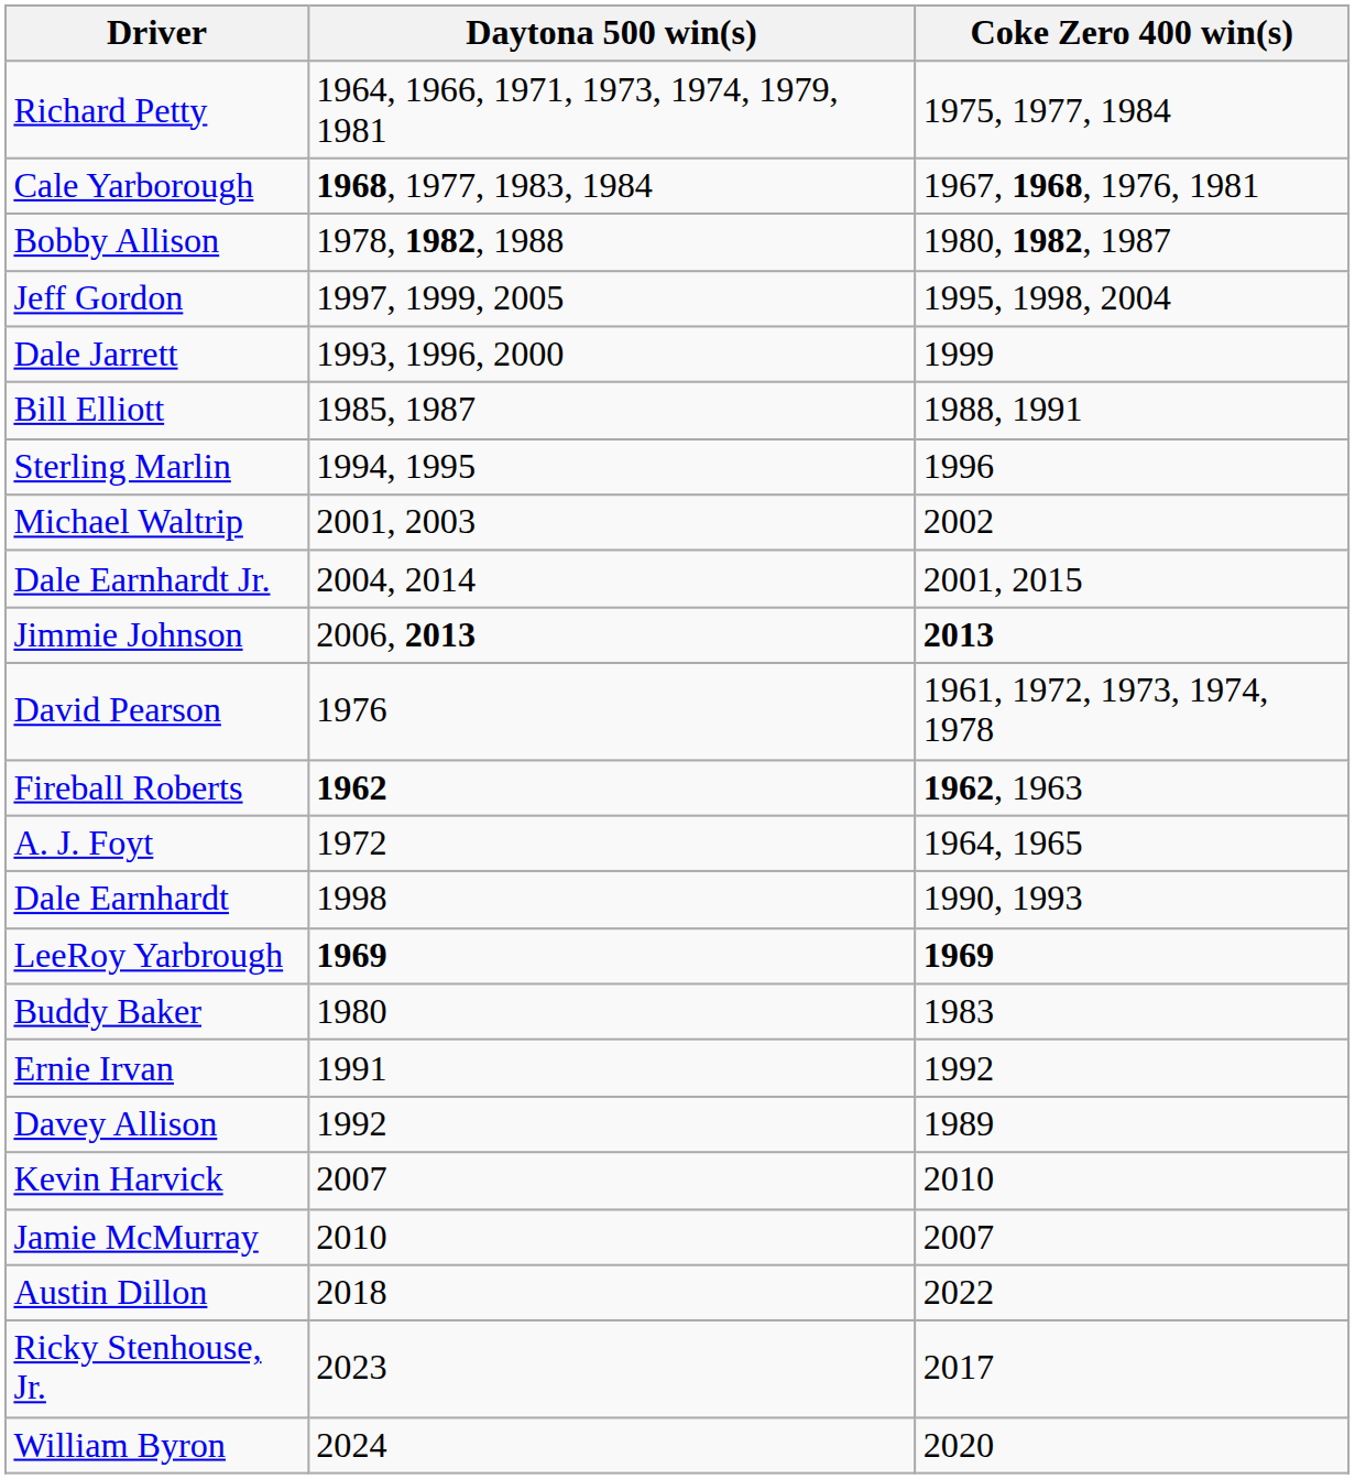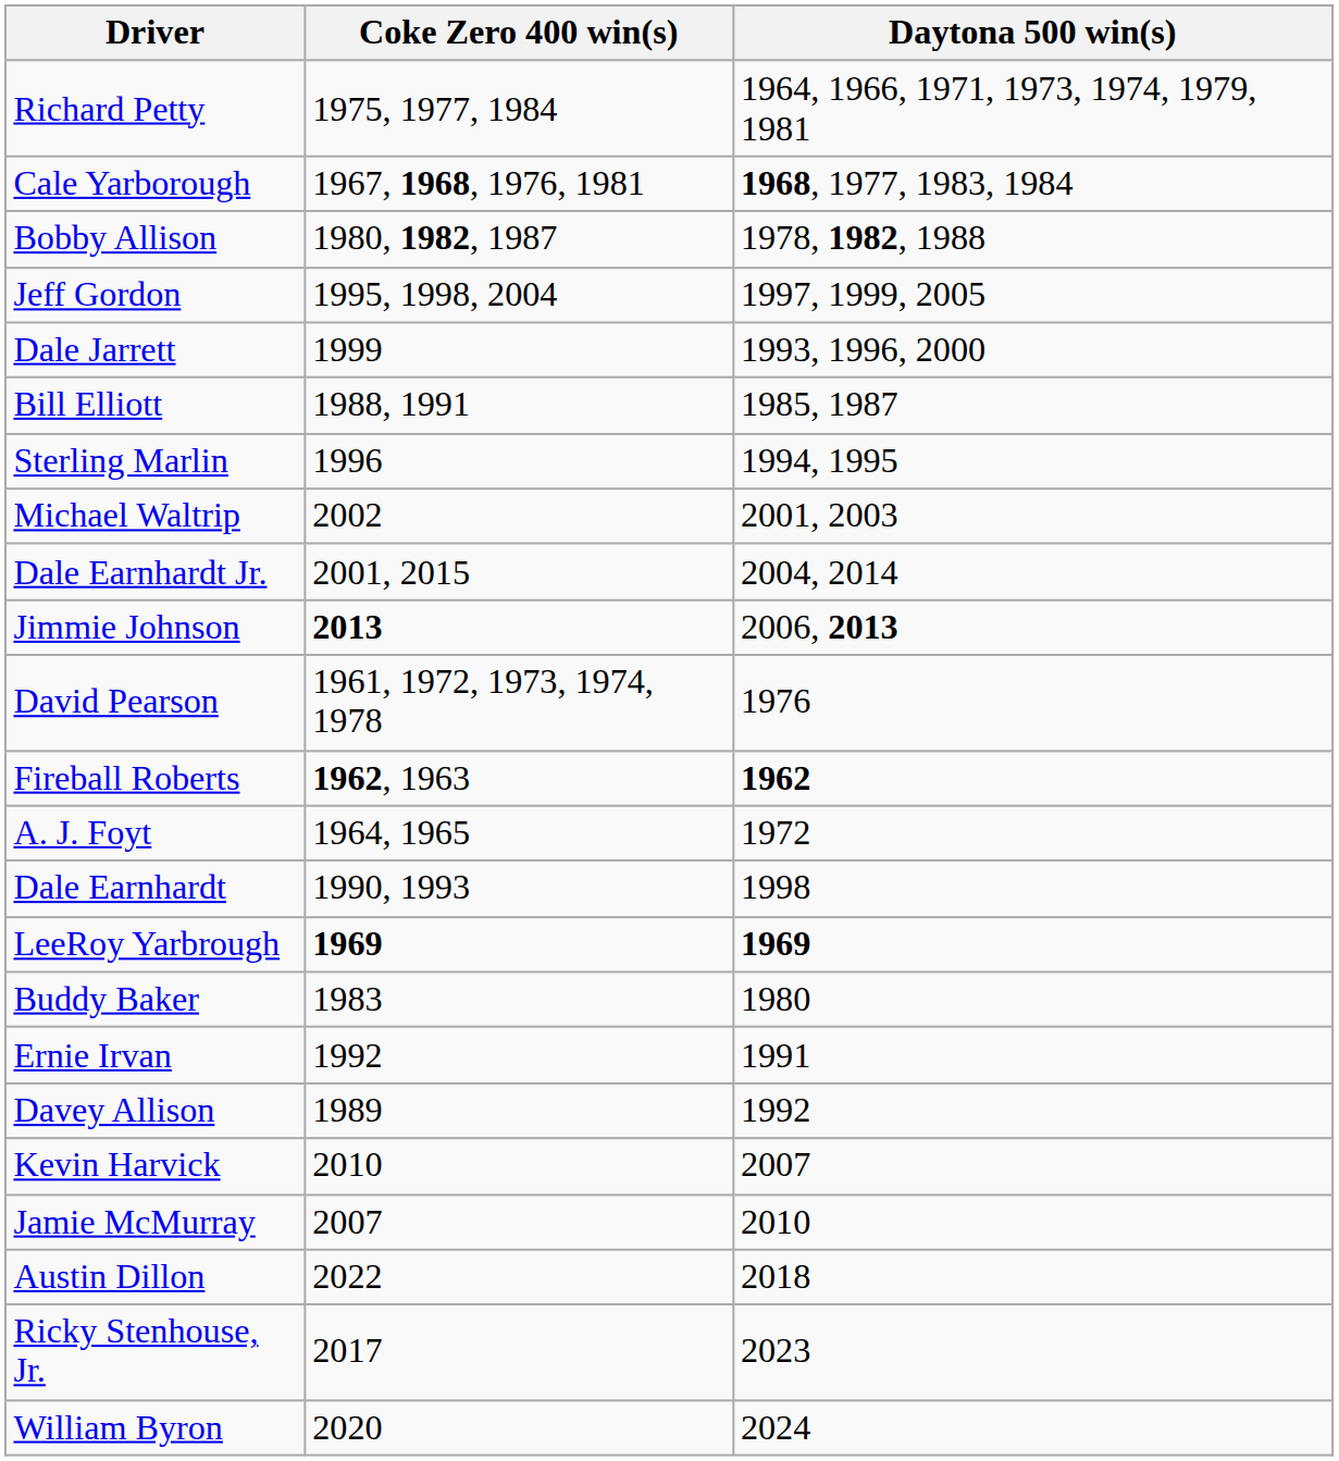columns swapped: Daytona 500 win(s) <-> Coke Zero 400 win(s)
